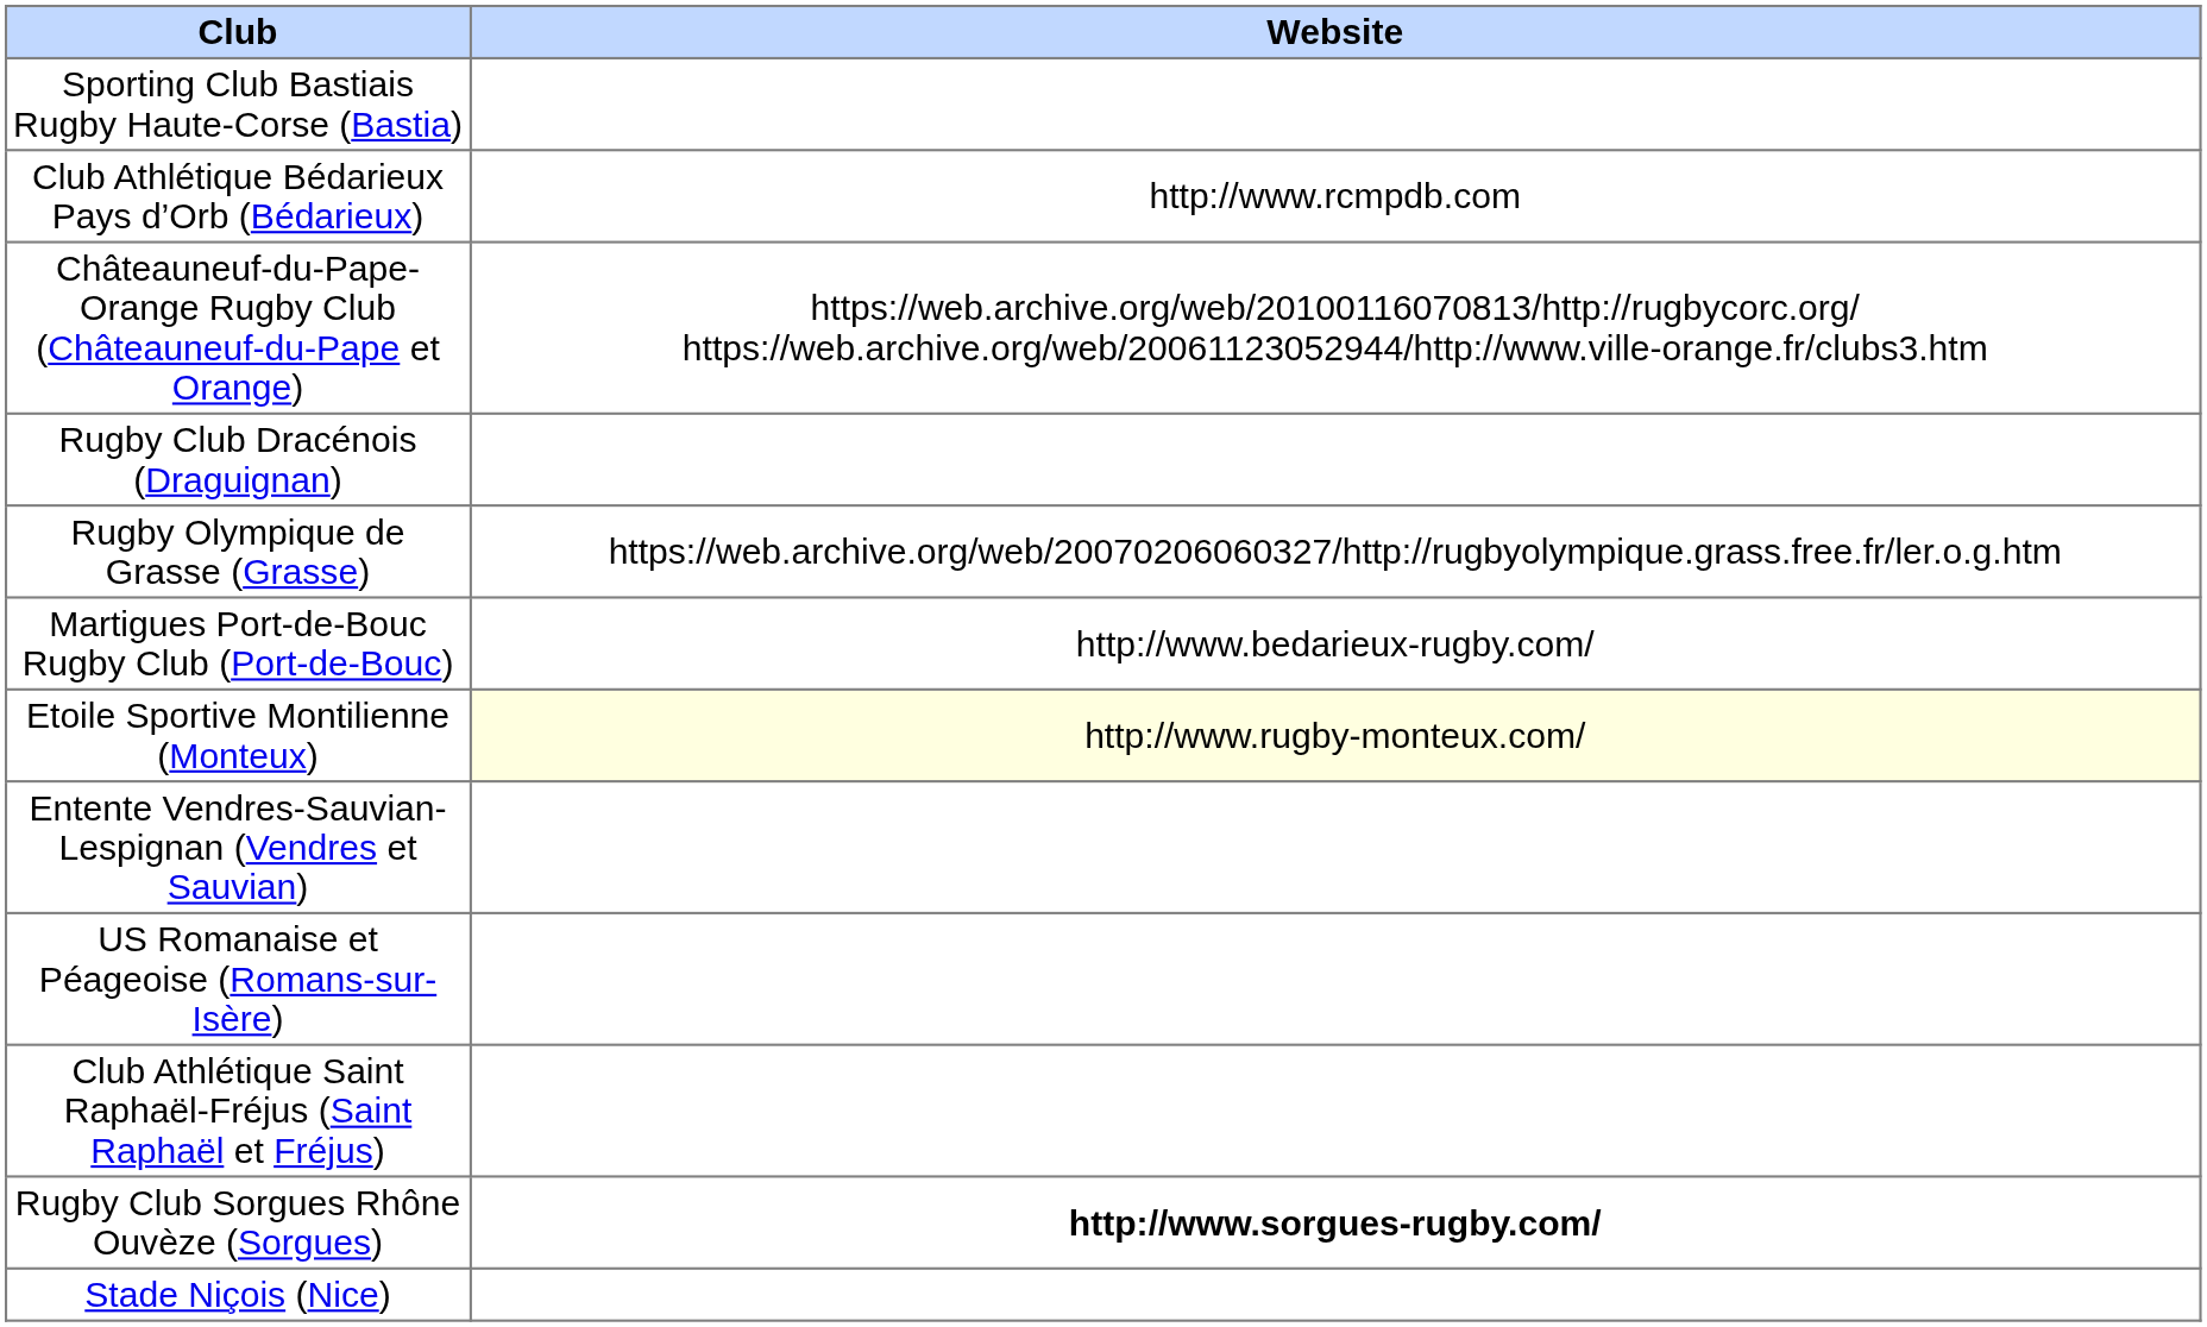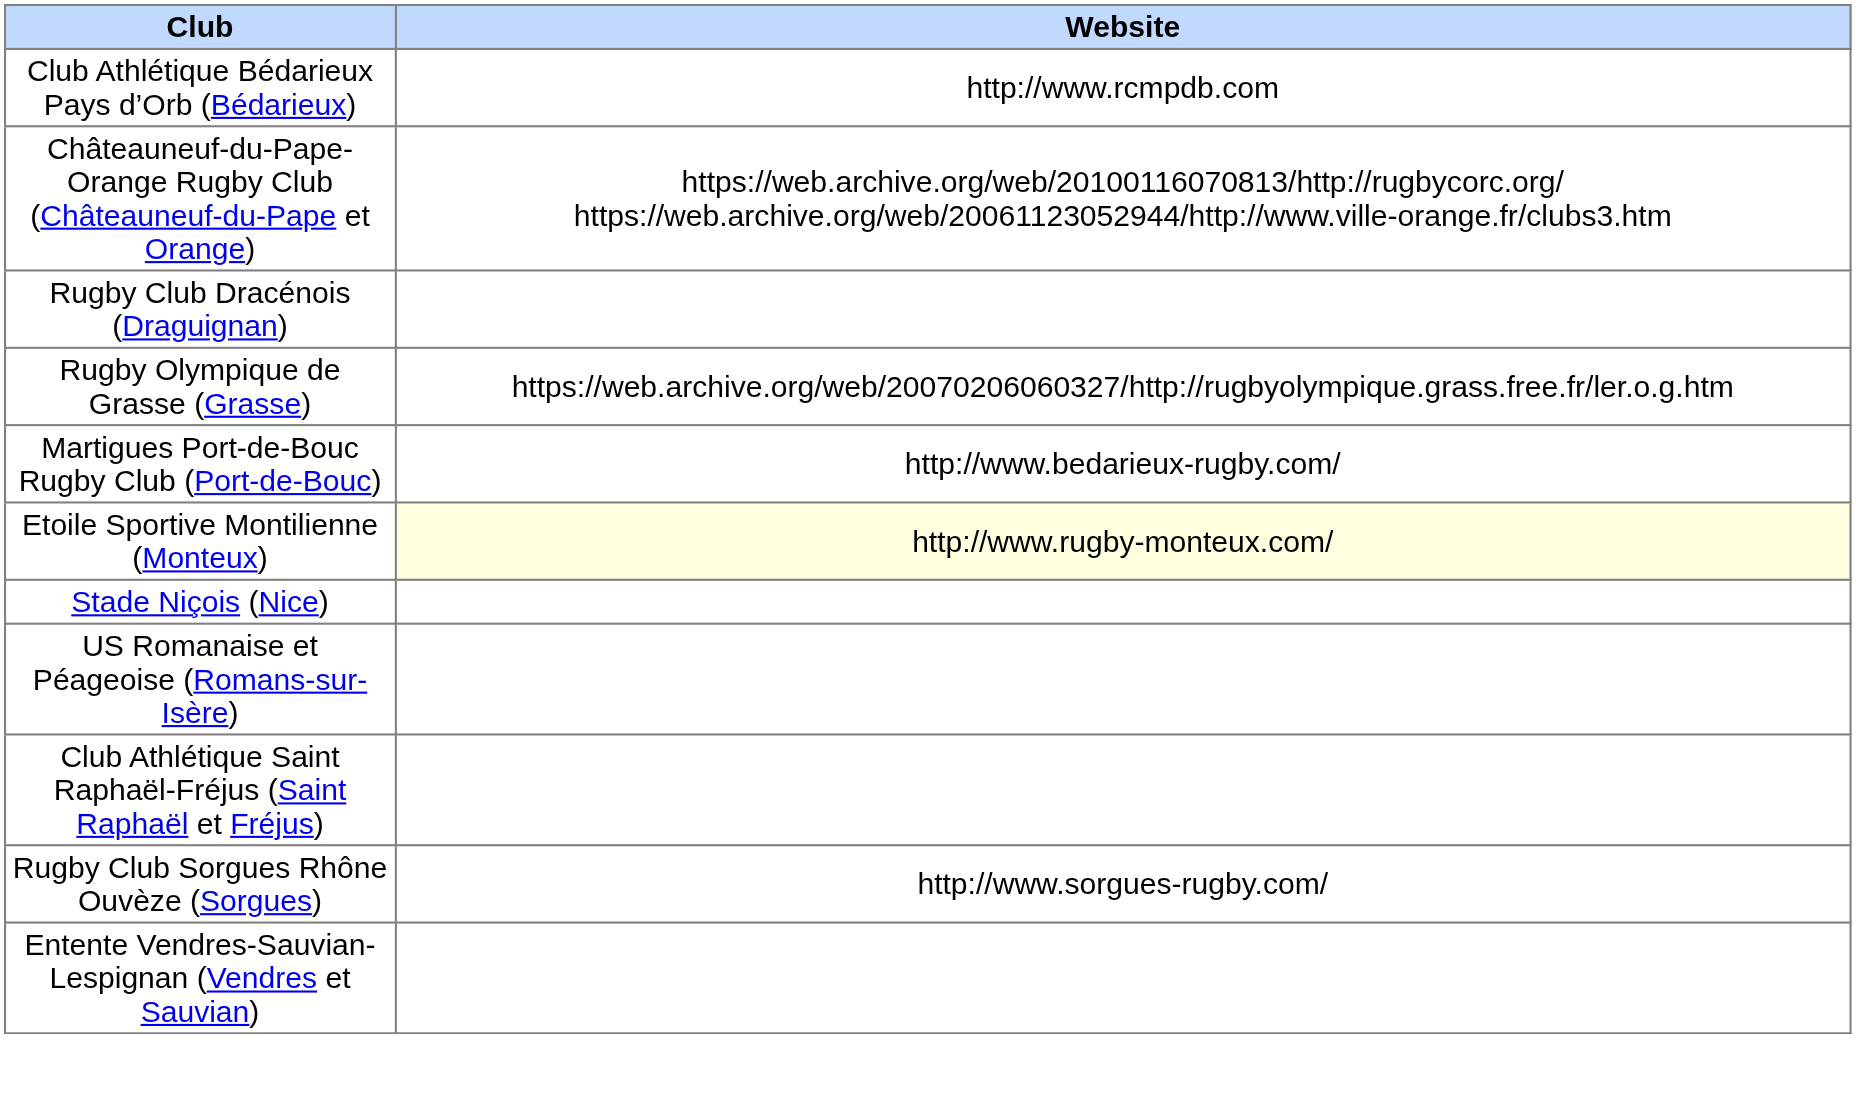- row: Sporting Club Bastiais Rugby Haute-Corse (Bastia)
rows swapped: Stade Niçois (Nice) <-> Entente Vendres-Sauvian-Lespignan (Vendres et Sauvian)
Rugby Club Sorgues Rhône Ouvèze (Sorgues) | Website: bold -> normal
